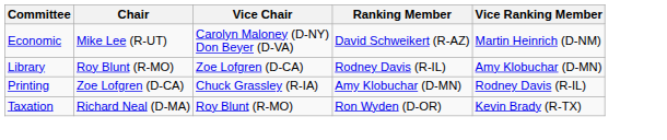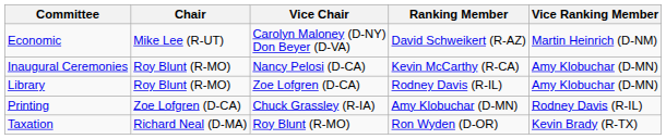+ row: Inaugural Ceremonies | Roy Blunt (R-MO) | Nancy Pelosi (D-CA) | Kevin McCarthy (R-CA) | Amy Klobuchar (D-MN)
